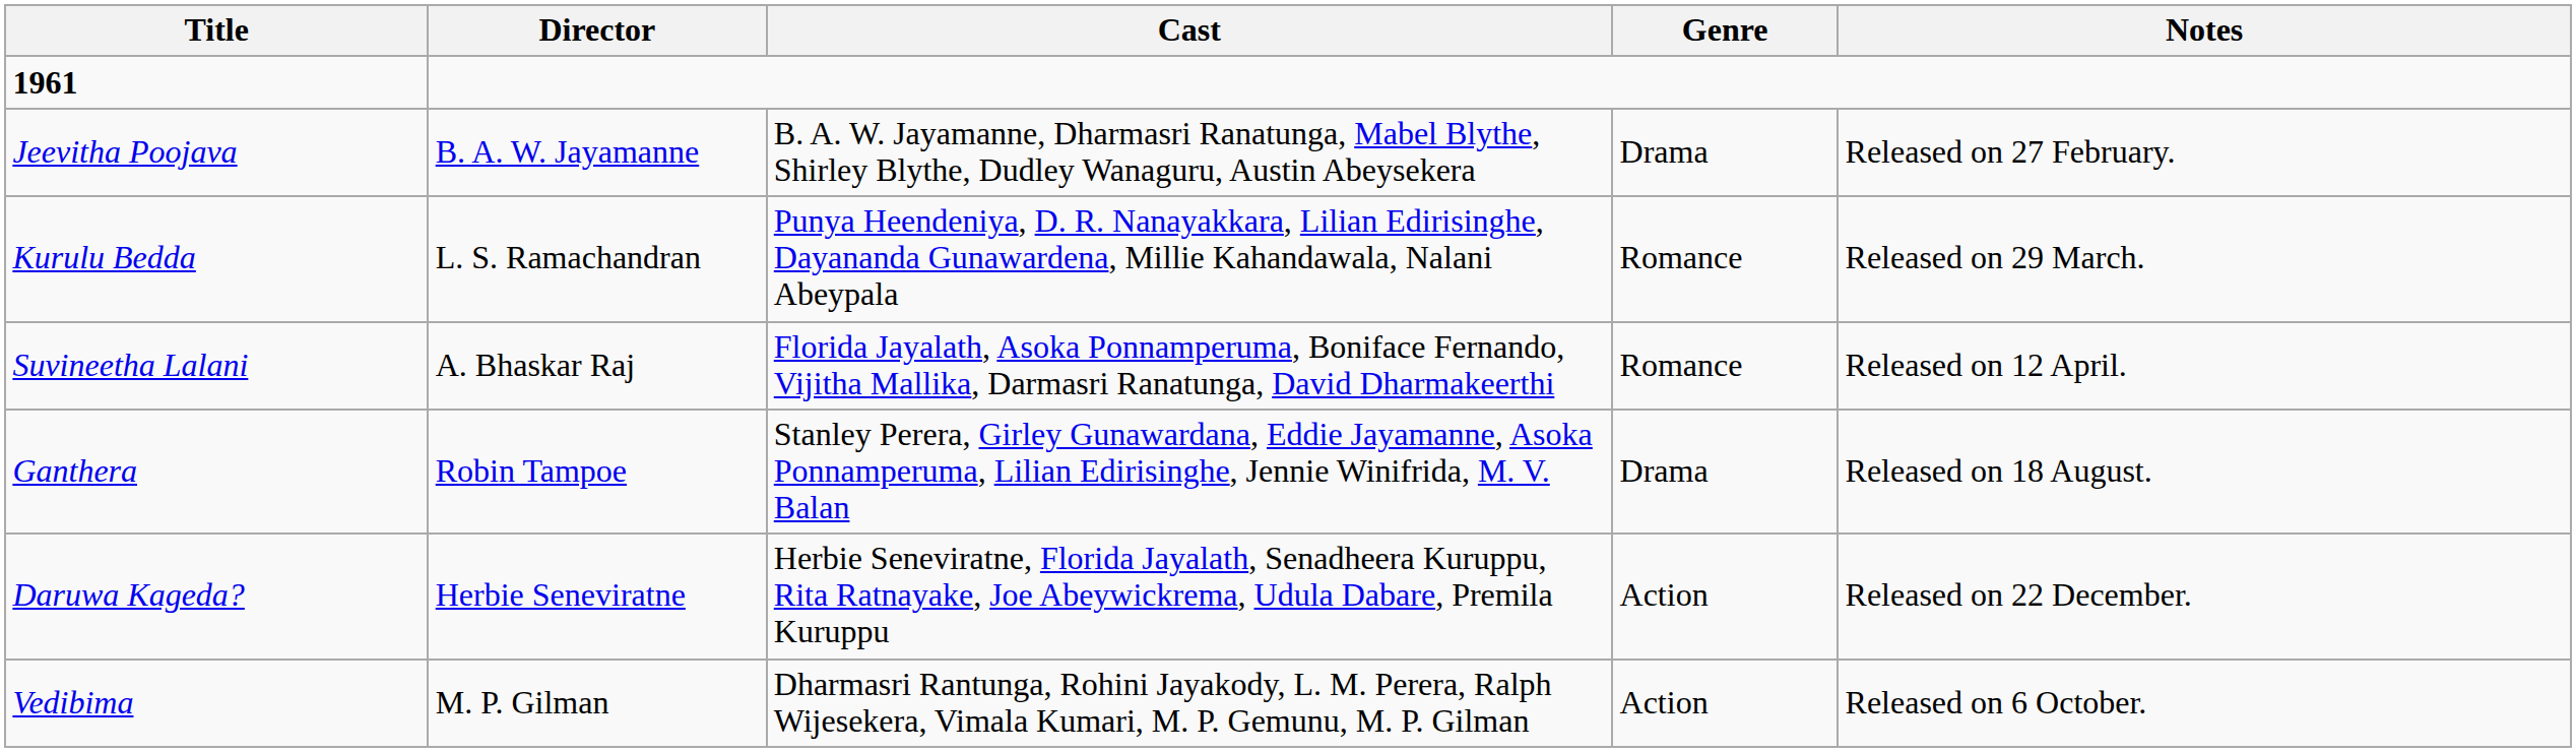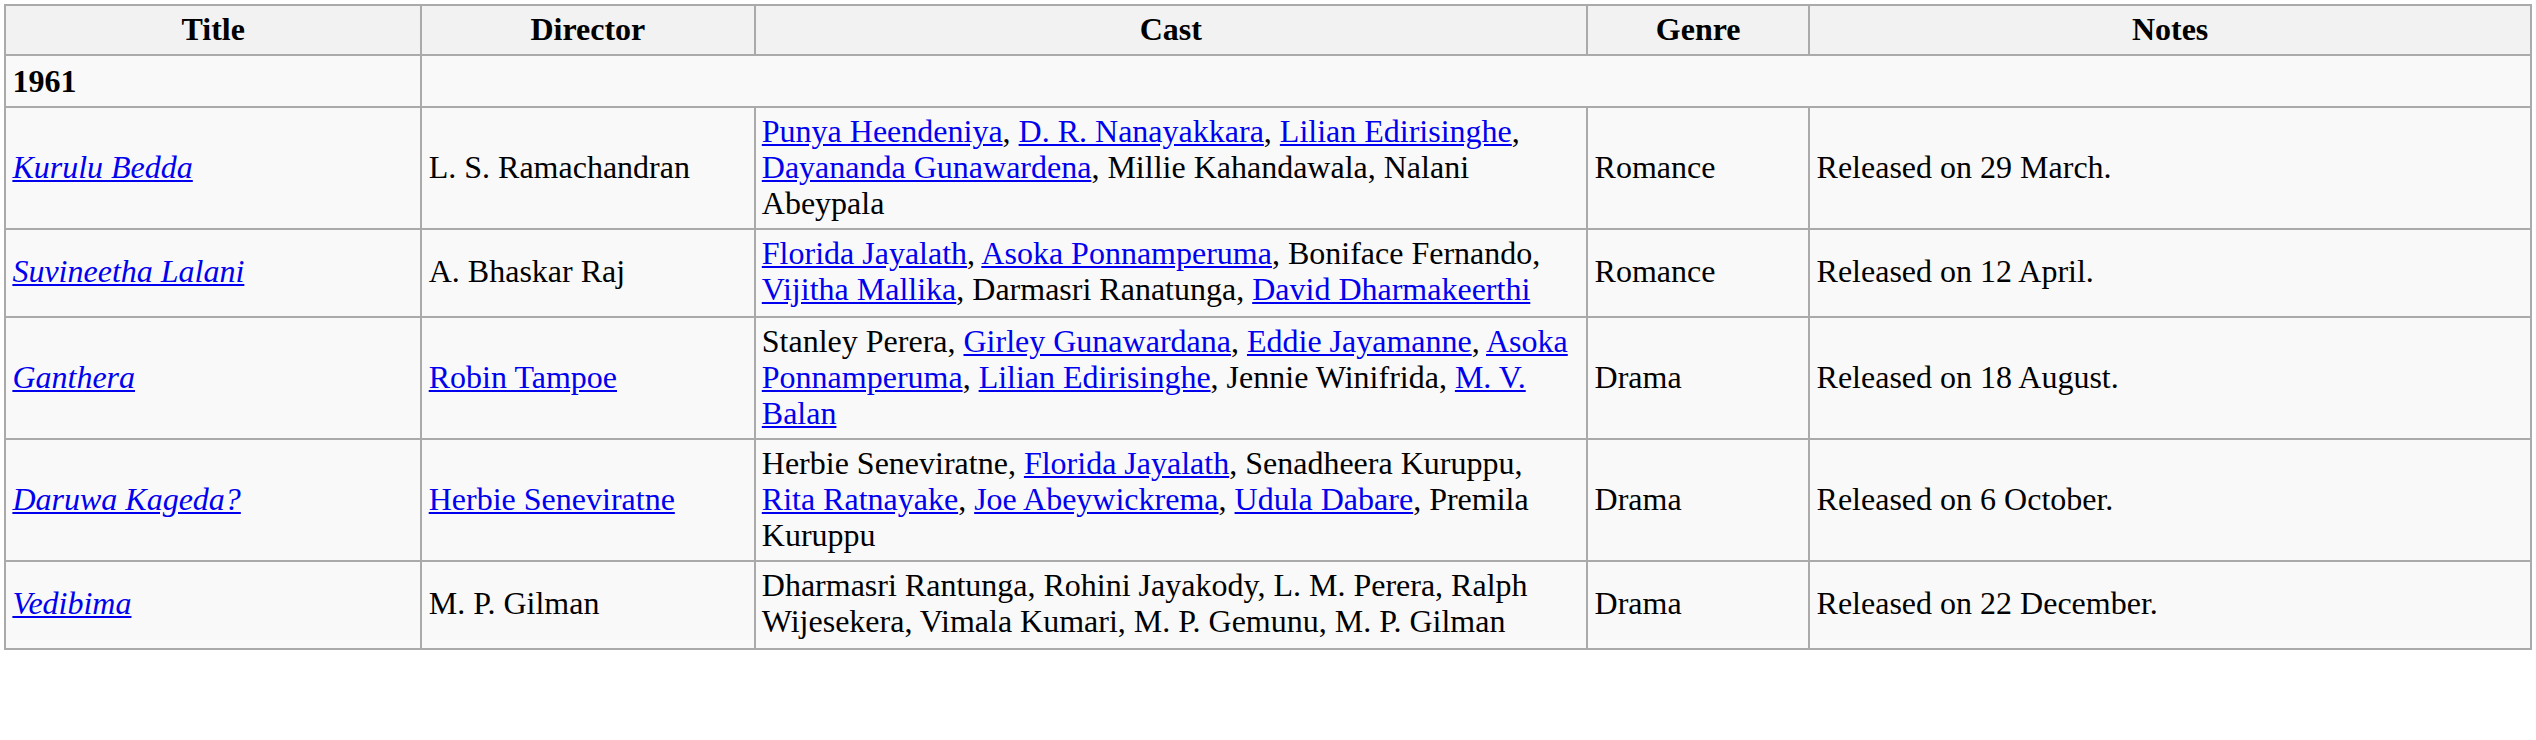- row: Jeevitha Poojava | B. A. W. Jayamanne | B. A. W. Jayamanne, Dharmasri Ranatunga, Mabel Blythe, Shirley Blythe, Dudley Wanaguru, Austin Abeysekera | Drama | Released on 27 February.
Daruwa Kageda? | Genre: Action -> Drama
Daruwa Kageda? | Notes: Released on 22 December. -> Released on 6 October.
Vedibima | Genre: Action -> Drama
Vedibima | Notes: Released on 6 October. -> Released on 22 December.
